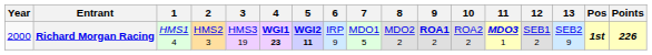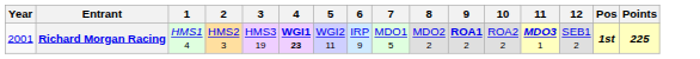- column: 13 | SEB2 9
Richard Morgan Racing | Year: 2000 -> 2001
Richard Morgan Racing | 5: bold -> normal
Richard Morgan Racing | Points: 226 -> 225
